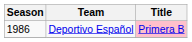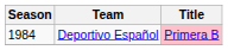Deportivo Español | Season: 1986 -> 1984
